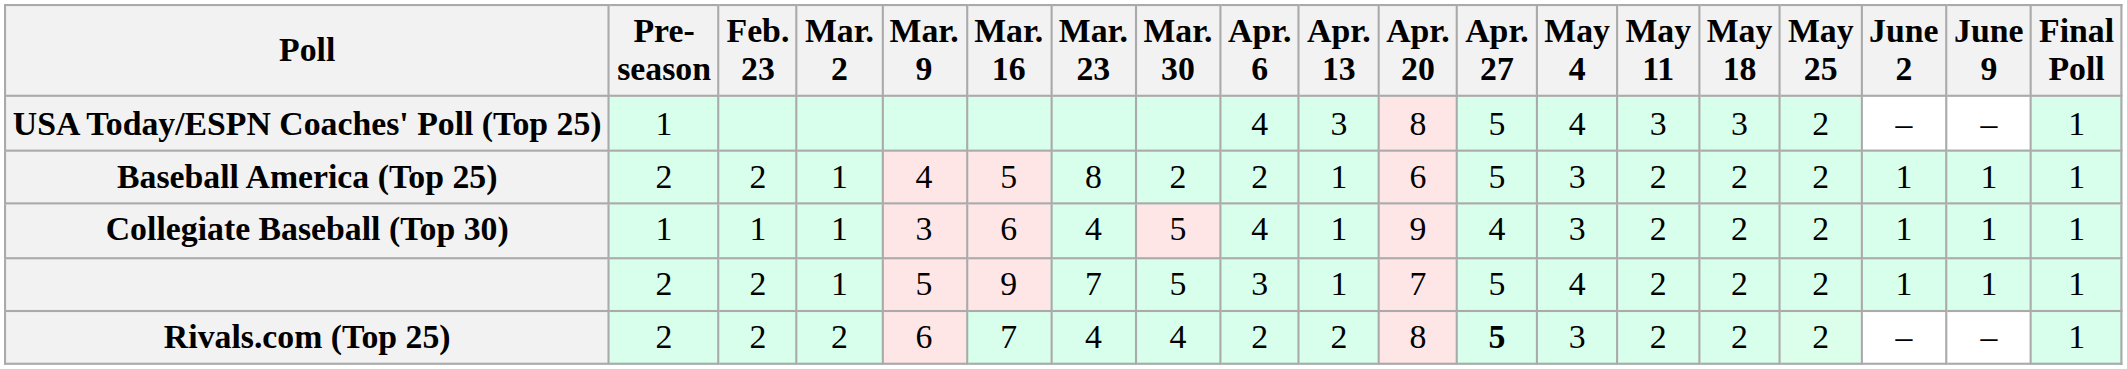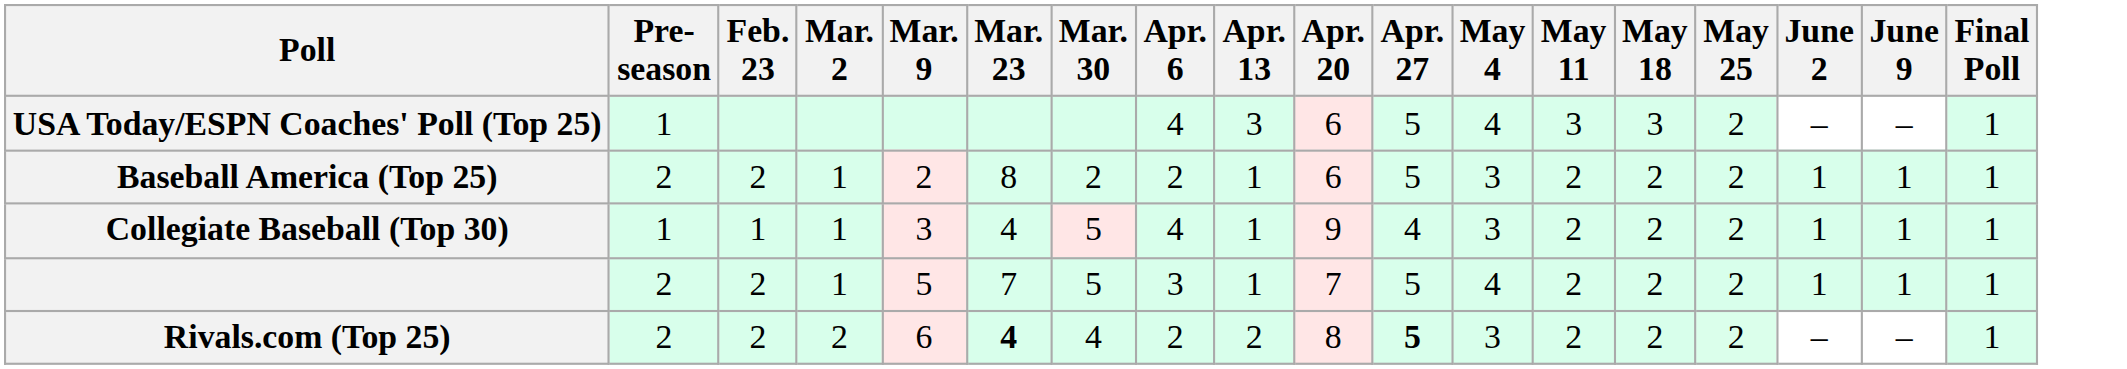- column: Mar. 16 | 5 | 6 | 9 | 7
USA Today/ESPN Coaches' Poll (Top 25) | Apr. 20: 8 -> 6
Baseball America (Top 25) | Mar. 9: 4 -> 2
Rivals.com (Top 25) | Mar. 23: normal -> bold
